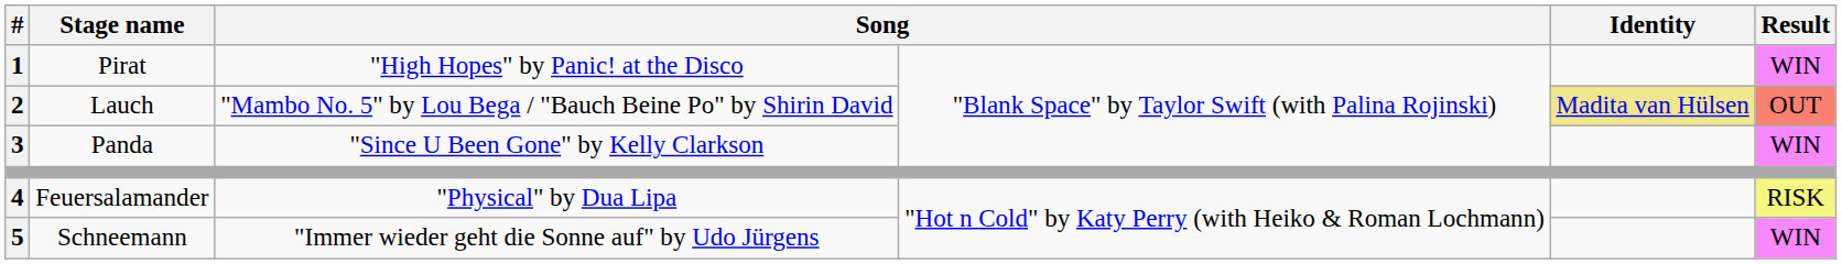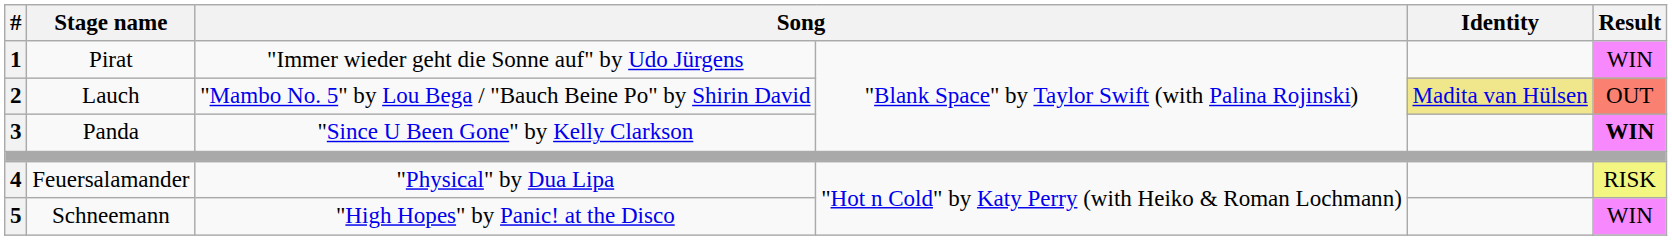Pirat | column 3: "High Hopes" by Panic! at the Disco -> "Immer wieder geht die Sonne auf" by Udo Jürgens
Panda | Result: normal -> bold
Schneemann | column 3: "Immer wieder geht die Sonne auf" by Udo Jürgens -> "High Hopes" by Panic! at the Disco
